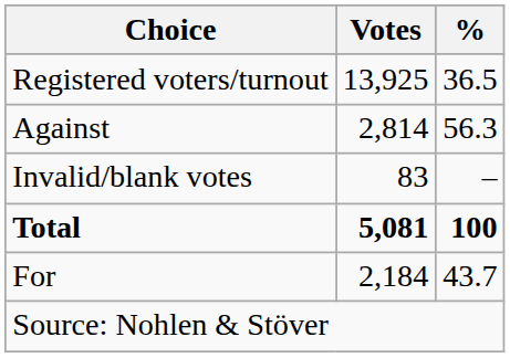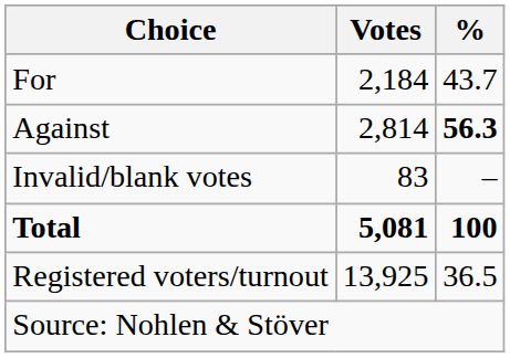rows swapped: For <-> Registered voters/turnout
Against | %: normal -> bold
